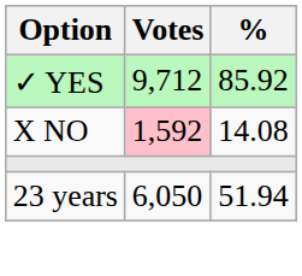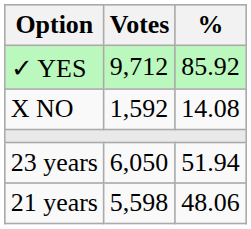X NO | Votes: pink background -> no background
+ row: 21 years | 5,598 | 48.06
